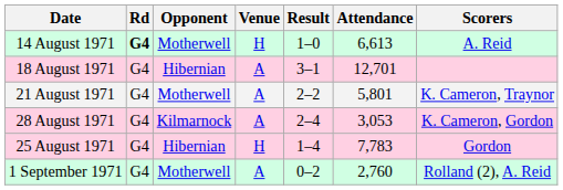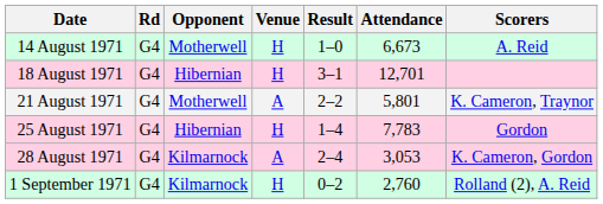14 August 1971 | Rd: bold -> normal
14 August 1971 | Attendance: 6,613 -> 6,673
18 August 1971 | Venue: A -> H
rows swapped: 25 August 1971 <-> 28 August 1971
1 September 1971 | Opponent: Motherwell -> Kilmarnock
1 September 1971 | Venue: A -> H
